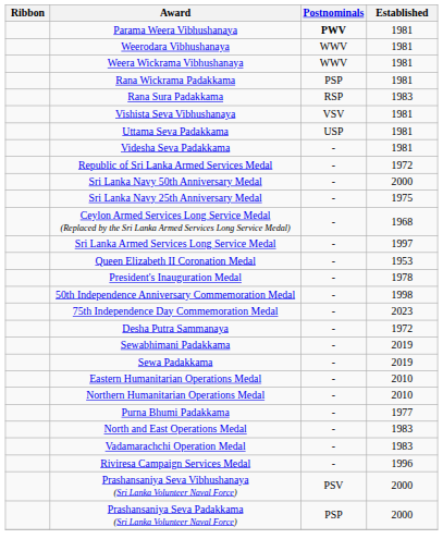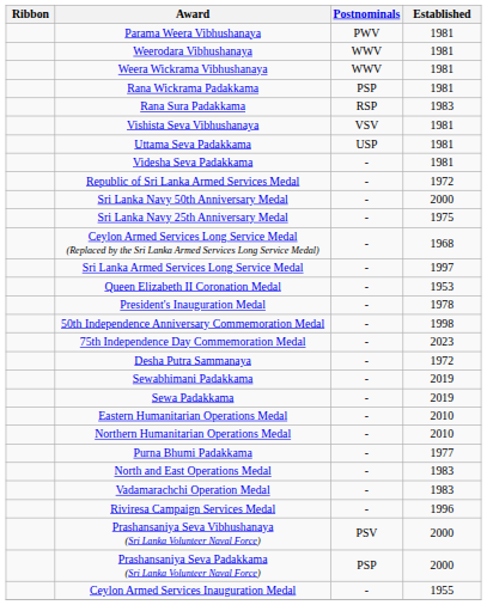Parama Weera Vibhushanaya | Postnominals: bold -> normal
+ row: Ceylon Armed Services Inauguration Medal | - | 1955
